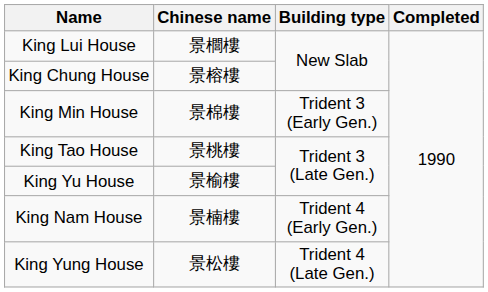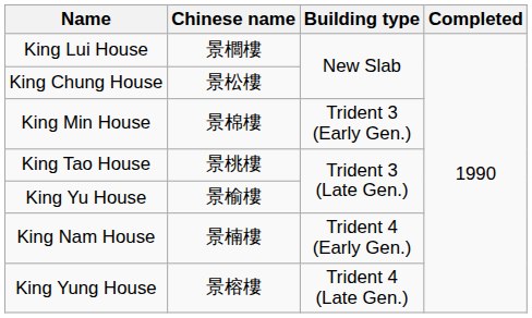King Chung House | Chinese name: 景榕樓 -> 景松樓
King Yung House | Chinese name: 景松樓 -> 景榕樓
